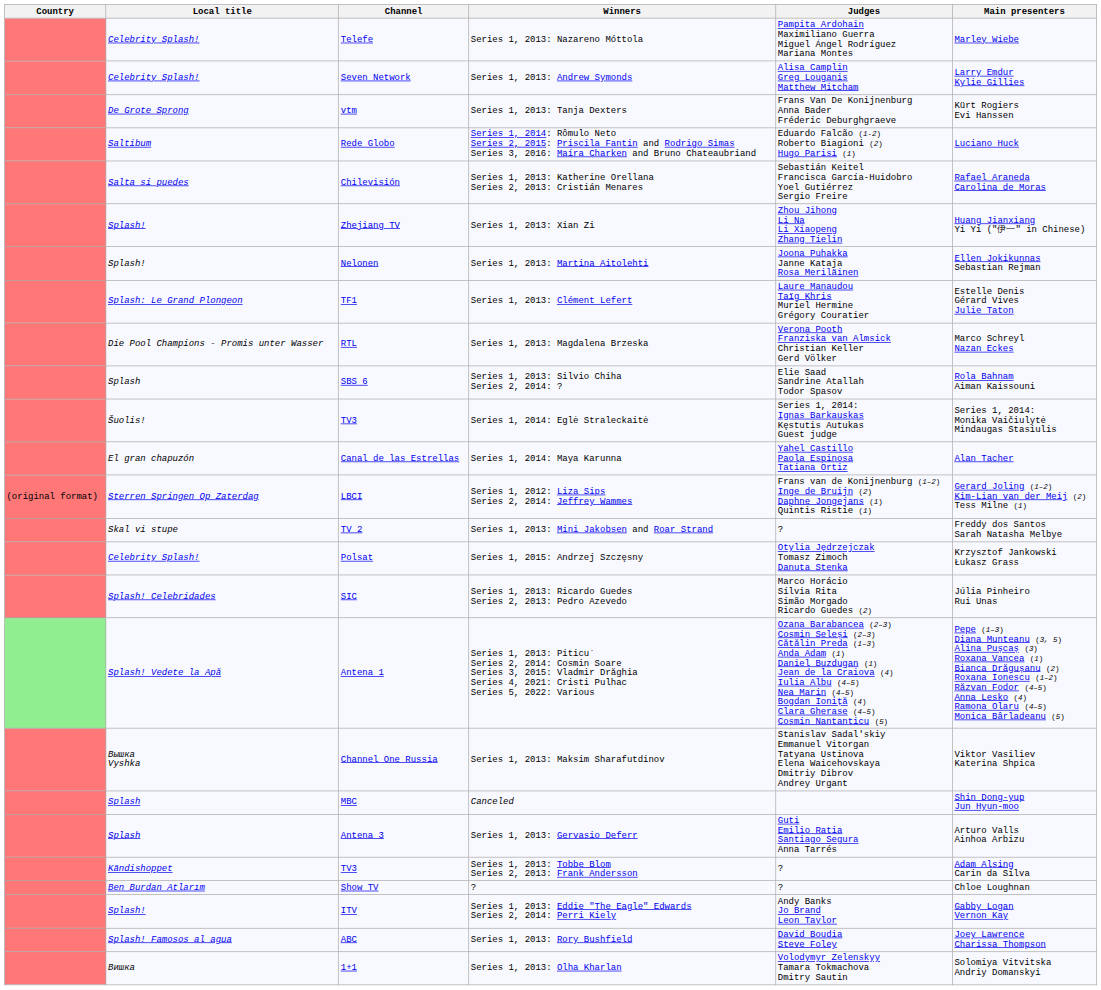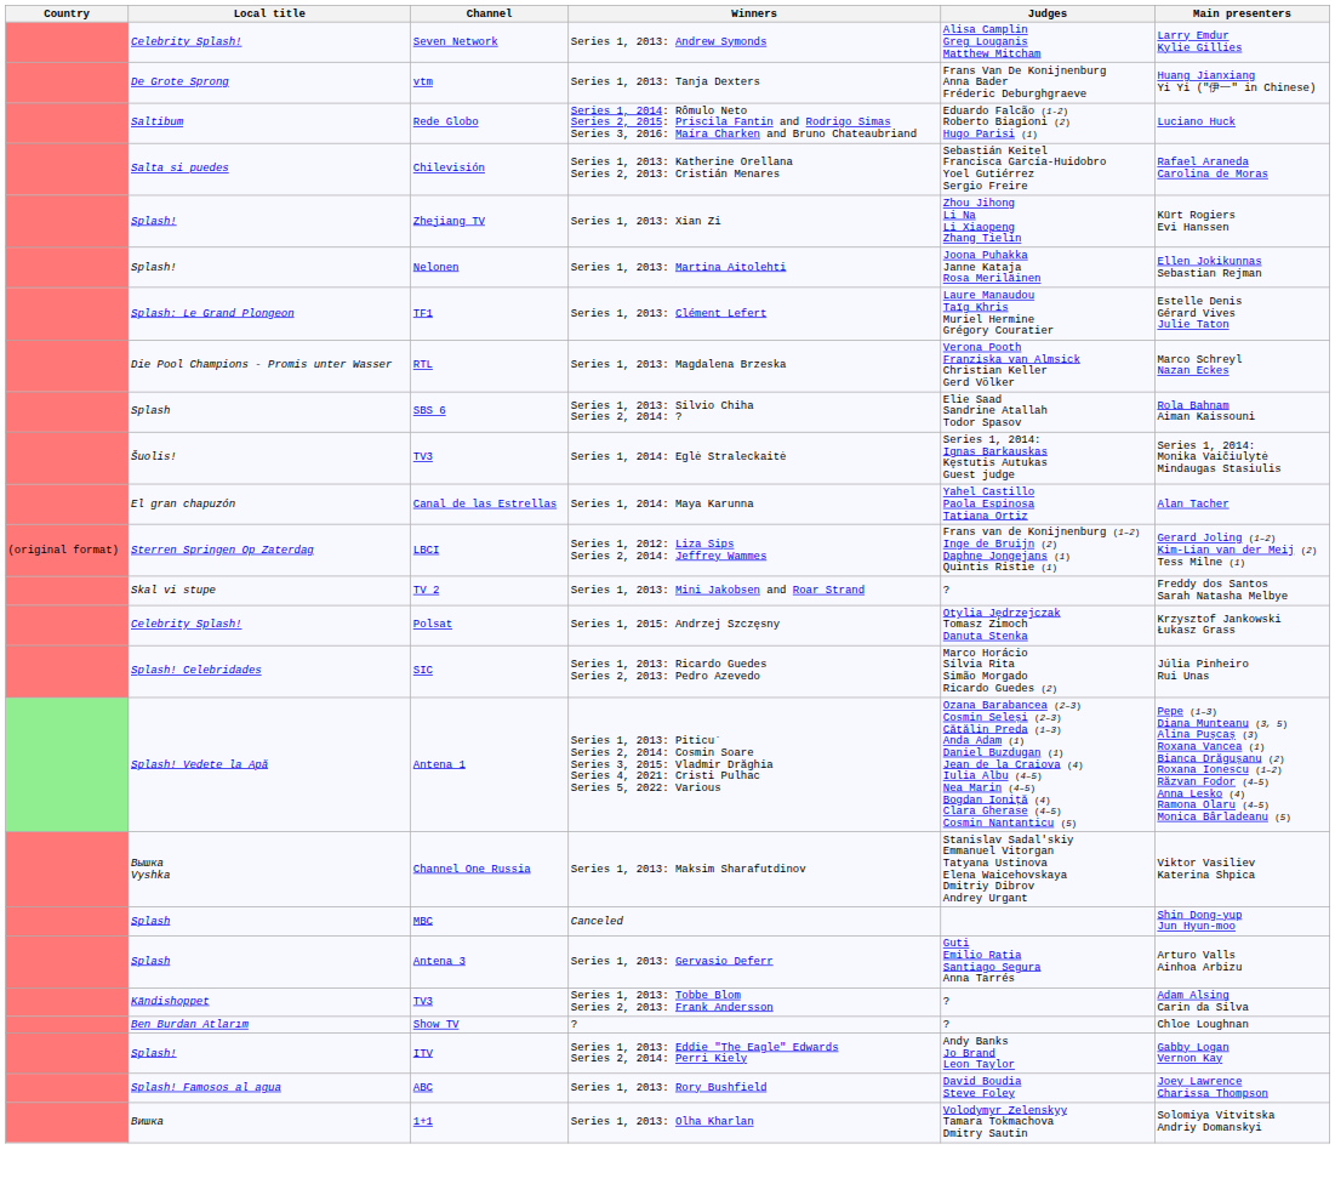- row: Celebrity Splash! | Telefe | Series 1, 2013: Nazareno Móttola | Pampita Ardohain Maximiliano Guerra Miguel Ángel Rodríguez Mariana Montes | Marley Wiebe
Series 1, 2013: Tanja Dexters | Main presenters: Kürt Rogiers Evi Hanssen -> Huang Jianxiang Yi Yi ("伊一" in Chinese)
Series 1, 2013: Xian Zi | Main presenters: Huang Jianxiang Yi Yi ("伊一" in Chinese) -> Kürt Rogiers Evi Hanssen
